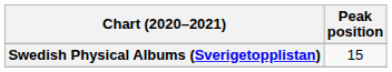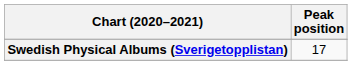Swedish Physical Albums (Sverigetopplistan) | Peak position: 15 -> 17
